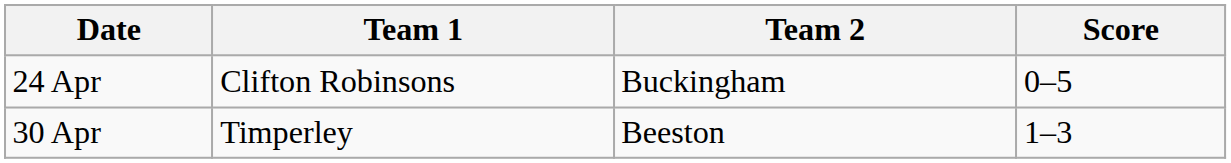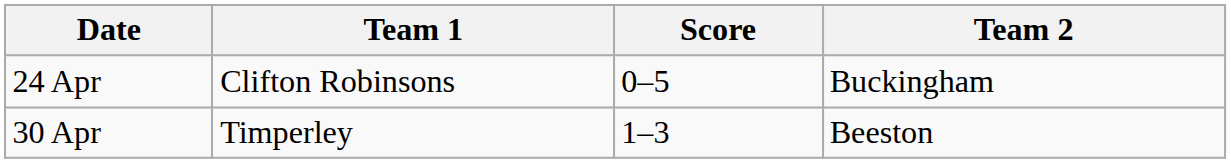columns swapped: Team 2 <-> Score
